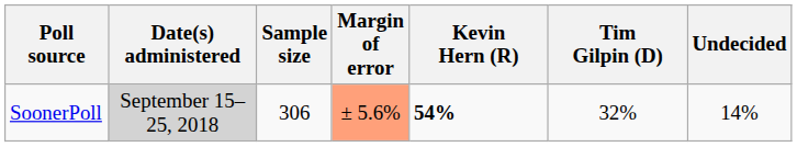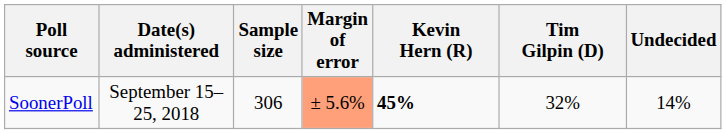SoonerPoll | Date(s) administered: lightgrey background -> no background
SoonerPoll | Kevin Hern (R): 54% -> 45%
